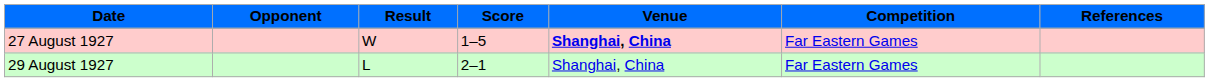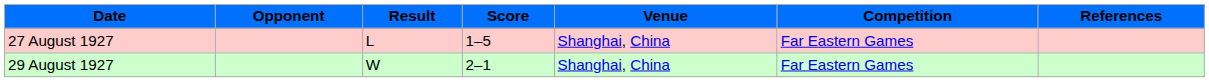27 August 1927 | Result: W -> L
27 August 1927 | Venue: bold -> normal
29 August 1927 | Result: L -> W
